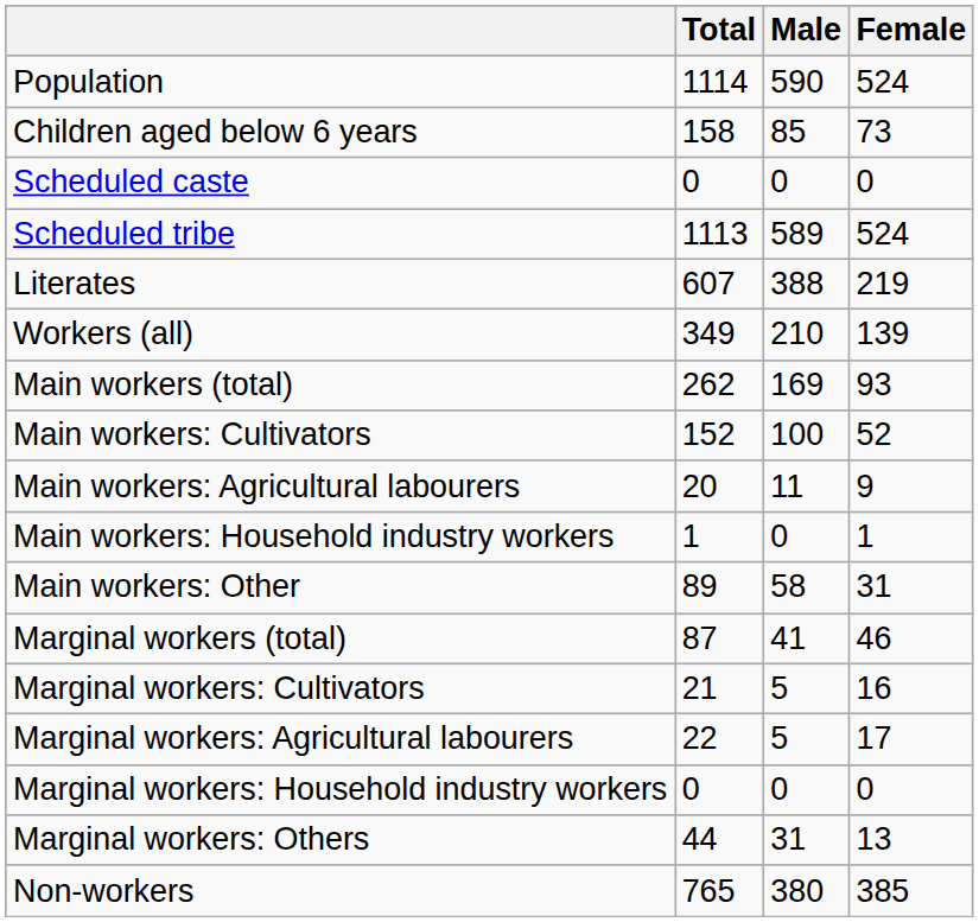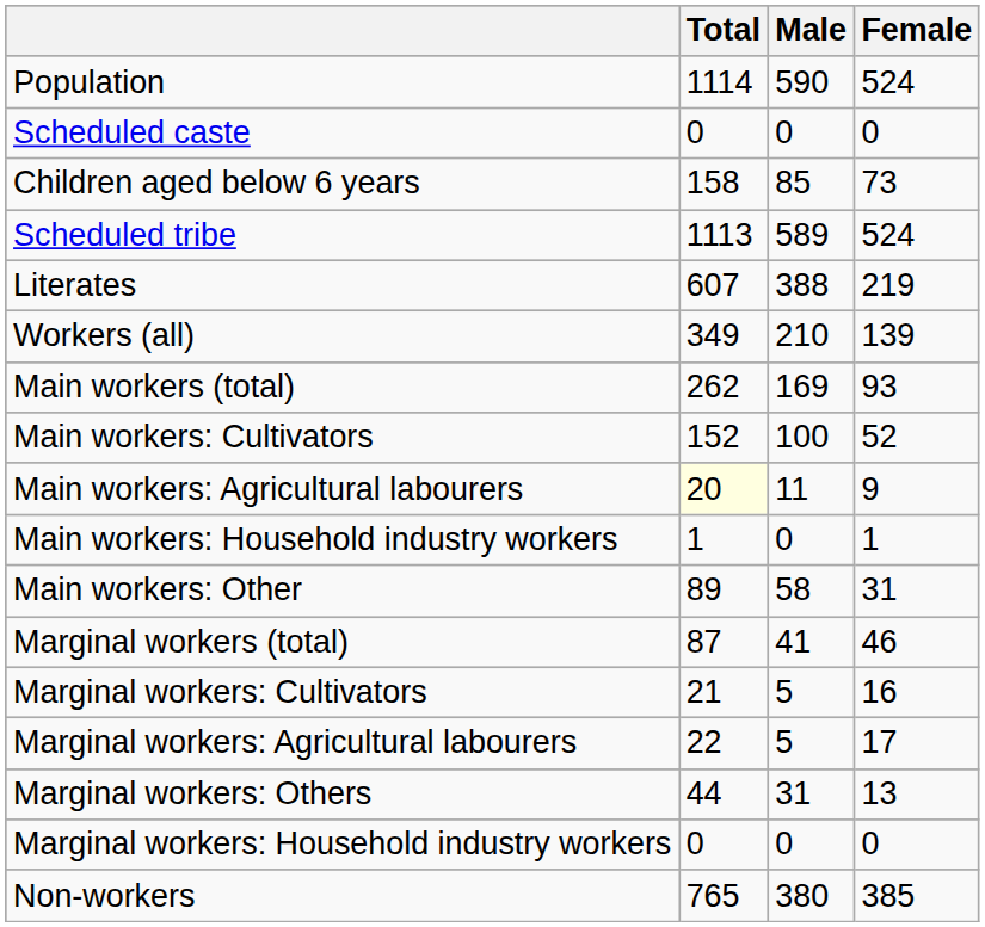rows swapped: Children aged below 6 years <-> Scheduled caste
Main workers: Agricultural labourers | Total: no background -> lightyellow background
rows swapped: Marginal workers: Household industry workers <-> Marginal workers: Others
